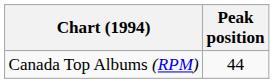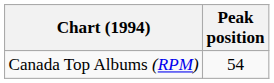Canada Top Albums (RPM) | Peak position: 44 -> 54
